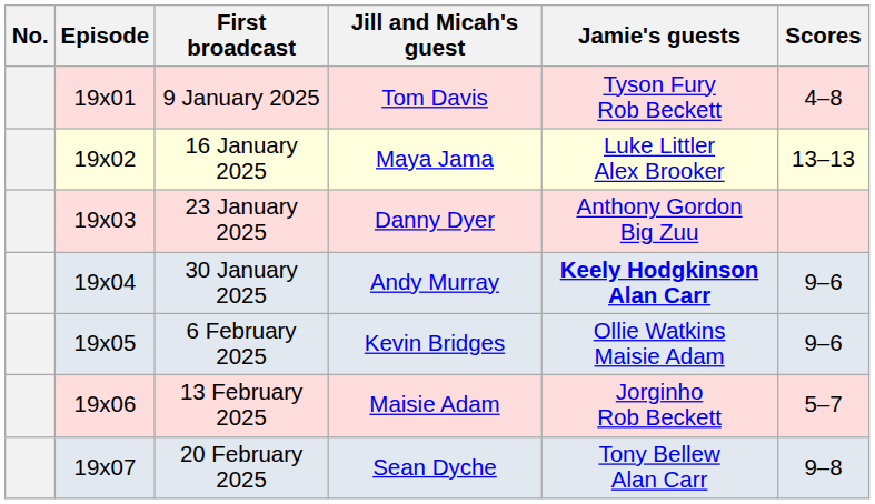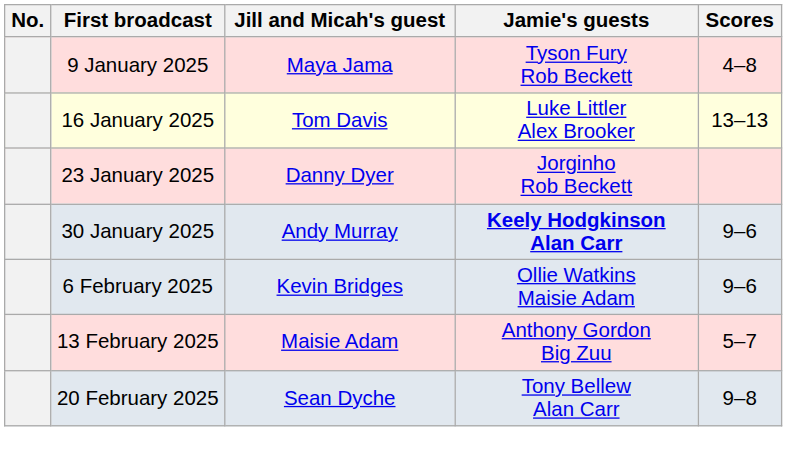- column: Episode | 19x01 | 19x02 | 19x03 | 19x04 | 19x05 | 19x06 | 19x07
9 January 2025 | Jill and Micah's guest: Tom Davis -> Maya Jama
16 January 2025 | Jill and Micah's guest: Maya Jama -> Tom Davis
23 January 2025 | Jamie's guests: Anthony Gordon Big Zuu -> Jorginho Rob Beckett
13 February 2025 | Jamie's guests: Jorginho Rob Beckett -> Anthony Gordon Big Zuu
